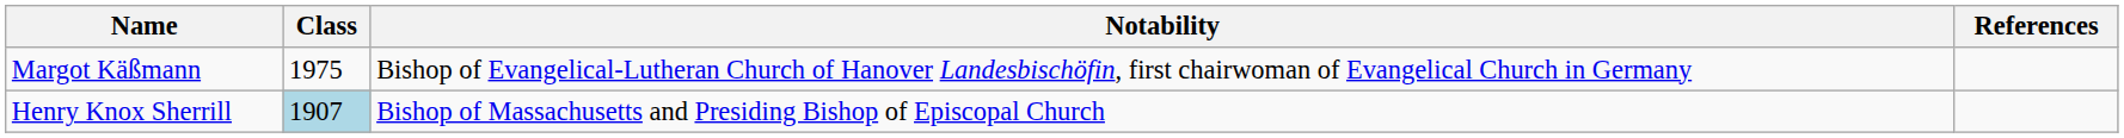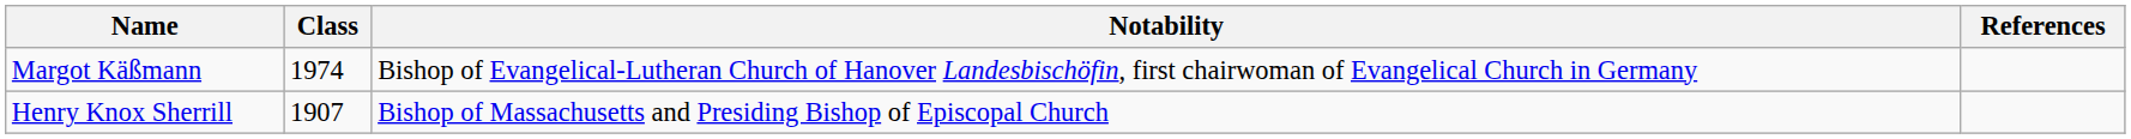Margot Käßmann | Class: 1975 -> 1974
Henry Knox Sherrill | Class: lightblue background -> no background
